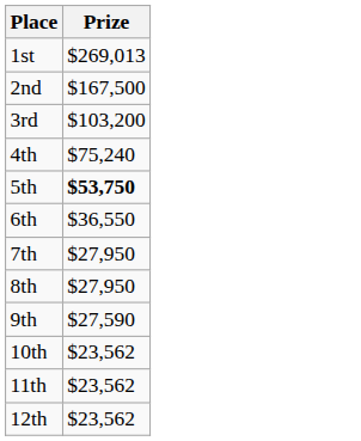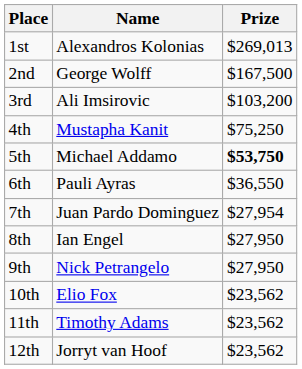+ column: Name | Alexandros Kolonias | George Wolff | Ali Imsirovic | Mustapha Kanit | Michael Addamo | Pauli Ayras | Juan Pardo Dominguez | Ian Engel | Nick Petrangelo | Elio Fox | Timothy Adams | Jorryt van Hoof
4th | Prize: $75,240 -> $75,250
7th | Prize: $27,950 -> $27,954
9th | Prize: $27,590 -> $27,950
